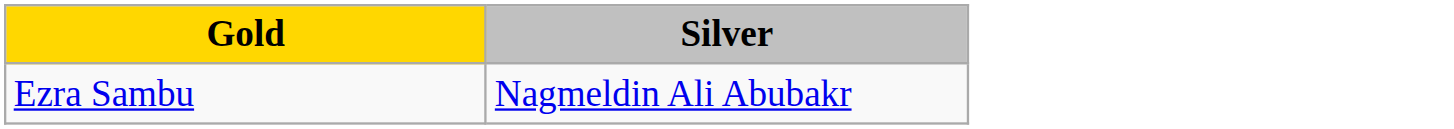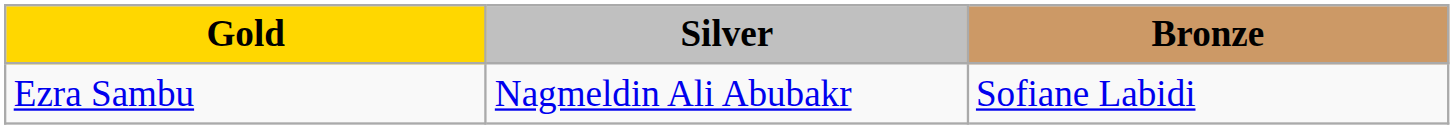+ column: Bronze | Sofiane Labidi
